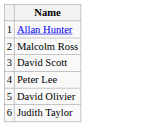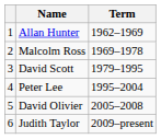+ column: Term | 1962–1969 | 1969–1978 | 1979–1995 | 1995–2004 | 2005–2008 | 2009–present
